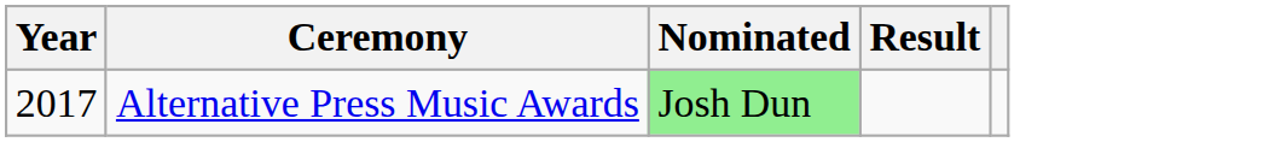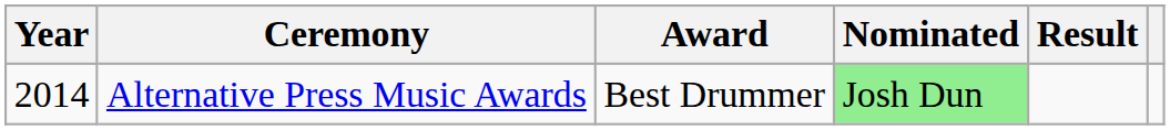+ column: Award | Best Drummer
Alternative Press Music Awards | Year: 2017 -> 2014
